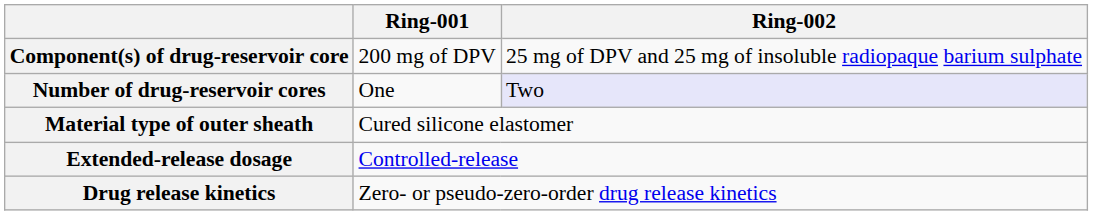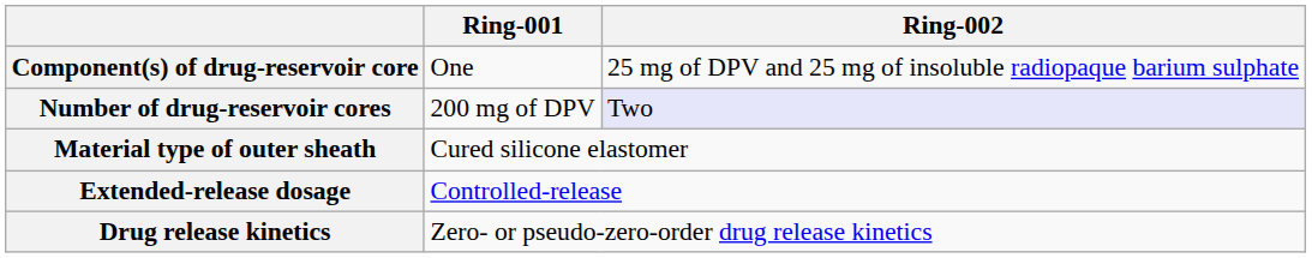Component(s) of drug-reservoir core | Ring-001: 200 mg of DPV -> One
Number of drug-reservoir cores | Ring-001: One -> 200 mg of DPV
